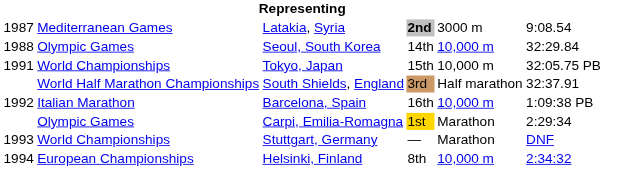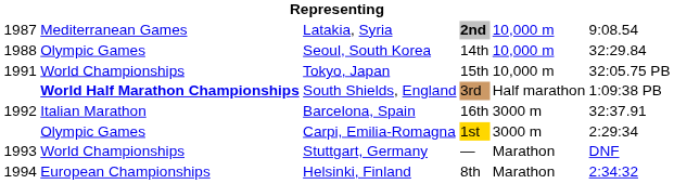Latakia, Syria | column 5: 3000 m -> 10,000 m
South Shields, England | column 2: normal -> bold
South Shields, England | column 6: 32:37.91 -> 1:09:38 PB
Barcelona, Spain | column 5: 10,000 m -> 3000 m
Barcelona, Spain | column 6: 1:09:38 PB -> 32:37.91
Carpi, Emilia-Romagna | column 5: Marathon -> 3000 m
Helsinki, Finland | column 5: 10,000 m -> Marathon
